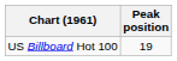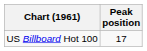US Billboard Hot 100 | Peak position: 19 -> 17
